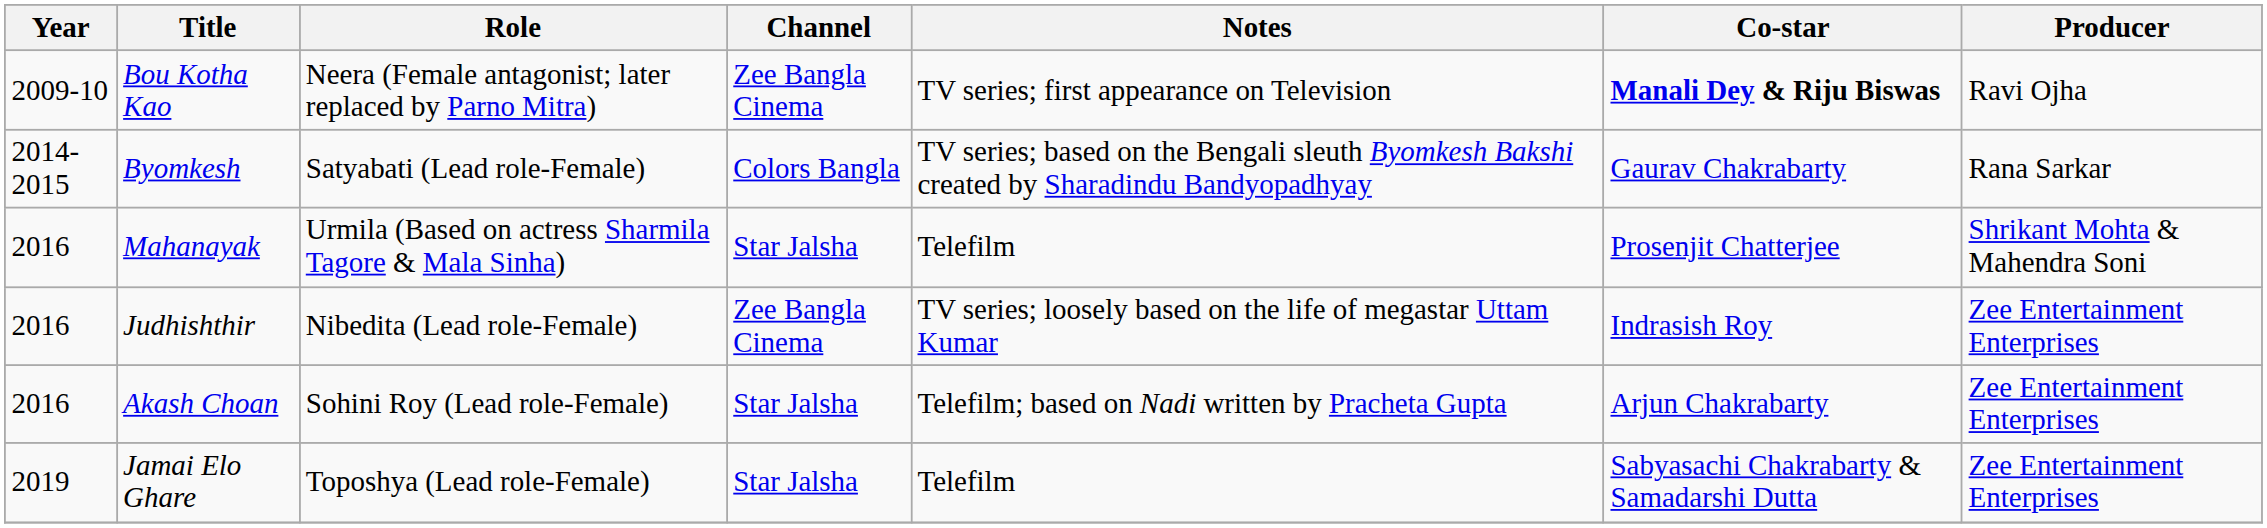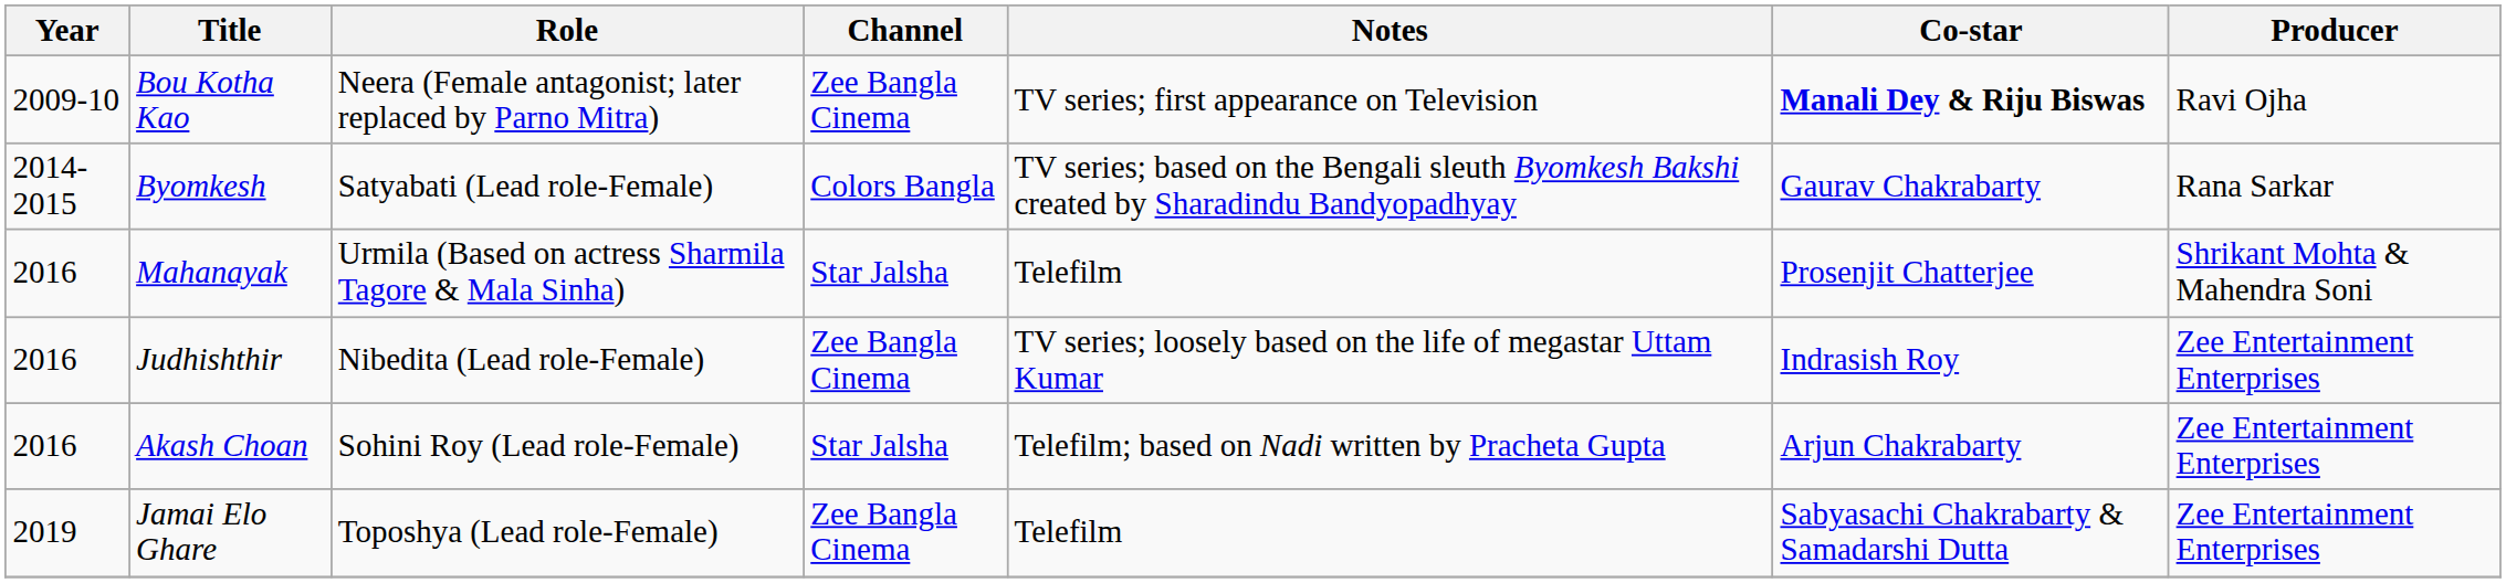Jamai Elo Ghare | Channel: Star Jalsha -> Zee Bangla Cinema
